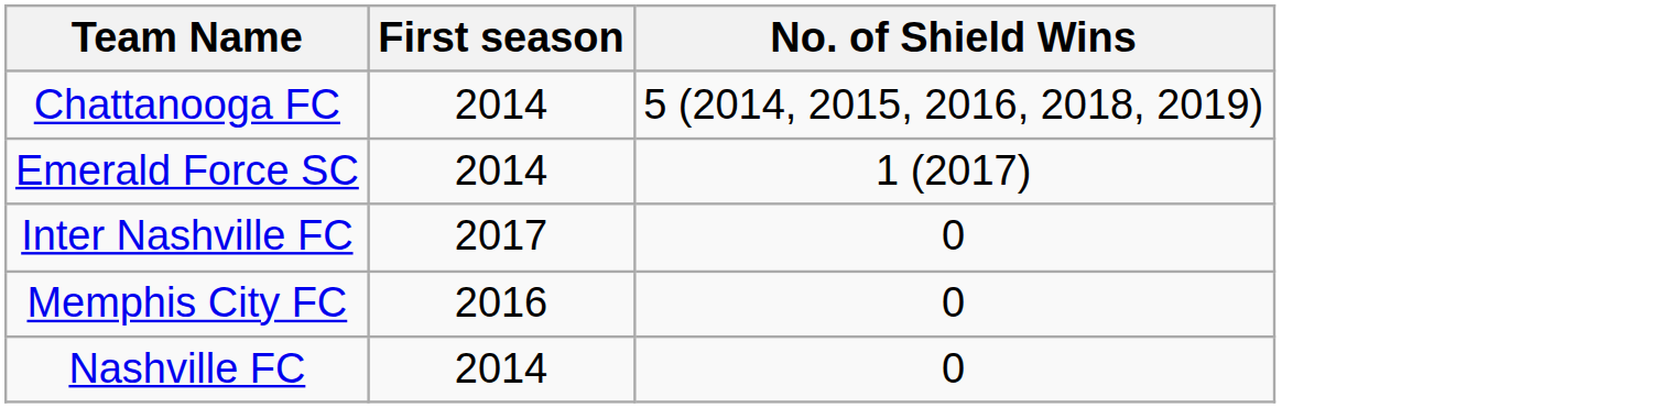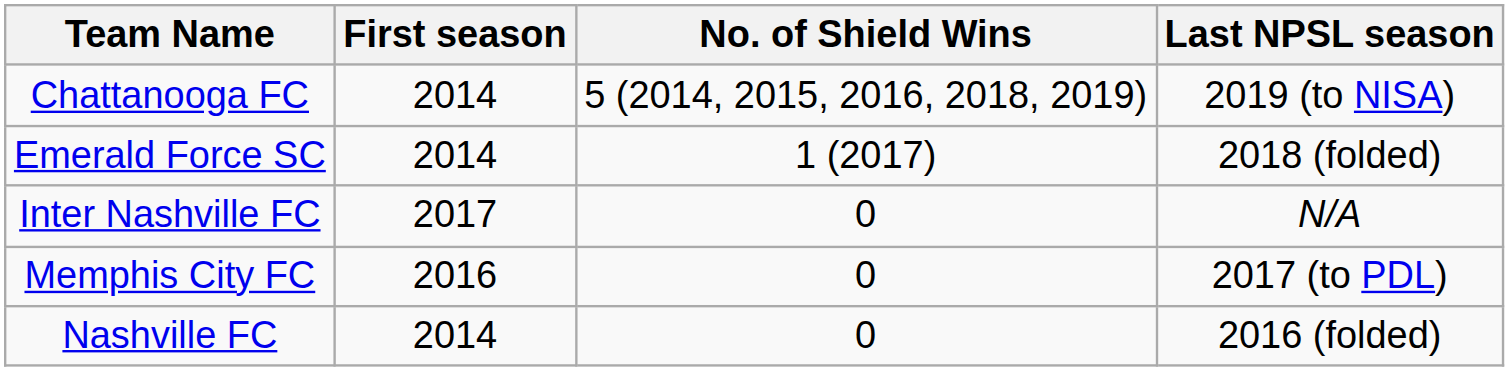+ column: Last NPSL season | 2019 (to NISA) | 2018 (folded) | N/A | 2017 (to PDL) | 2016 (folded)
